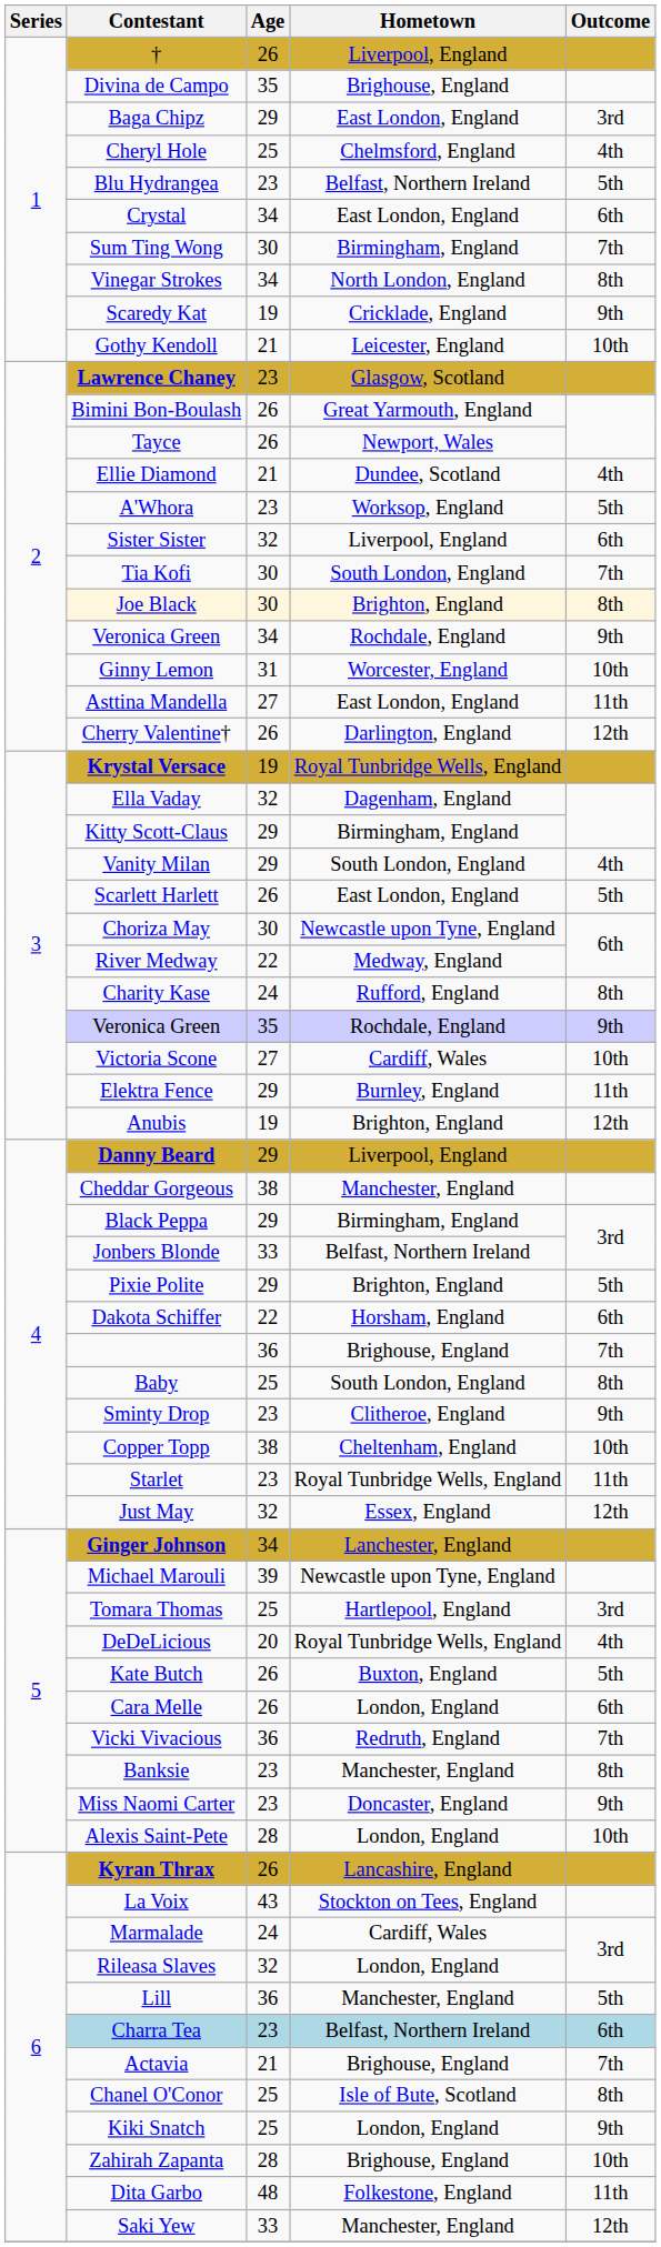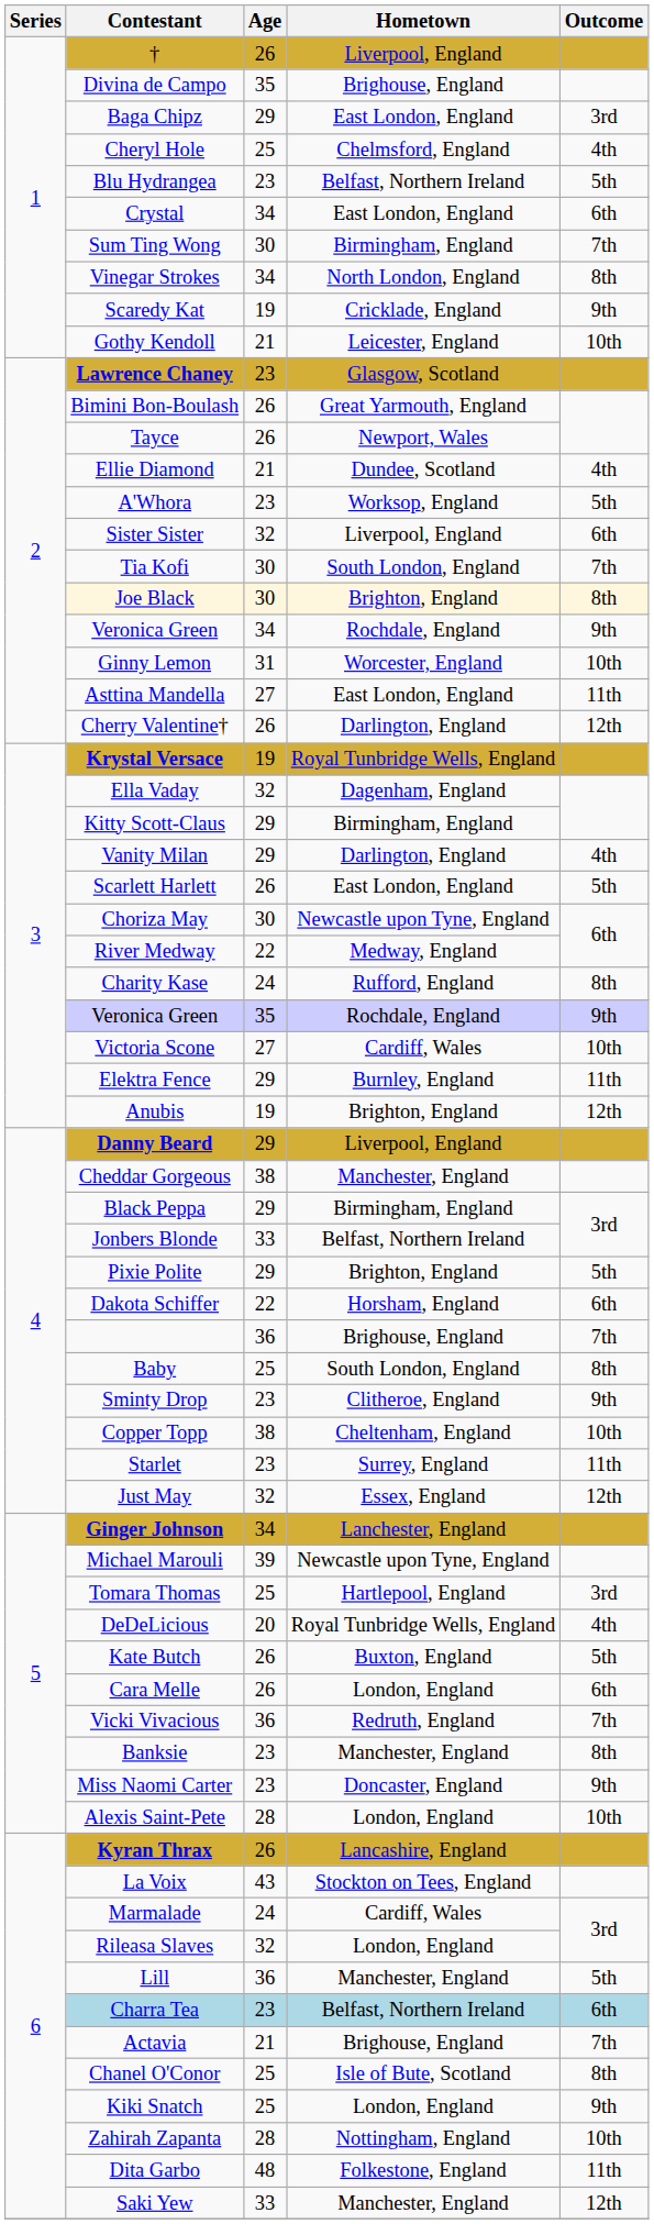Vanity Milan | Hometown: South London, England -> Darlington, England
Starlet | Hometown: Royal Tunbridge Wells, England -> Surrey, England
Zahirah Zapanta | Hometown: Brighouse, England -> Nottingham, England
